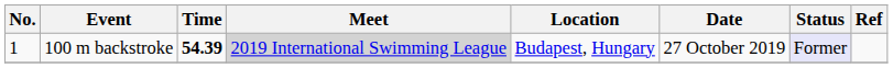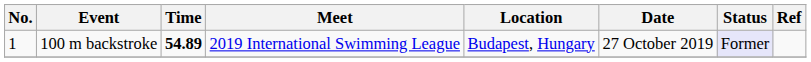100 m backstroke | Time: 54.39 -> 54.89
100 m backstroke | Meet: lightgrey background -> no background
